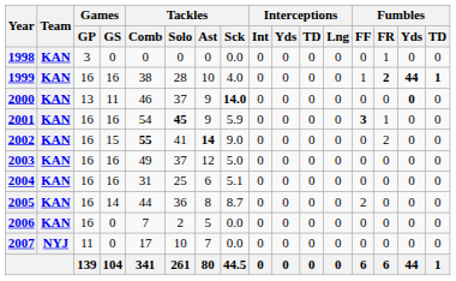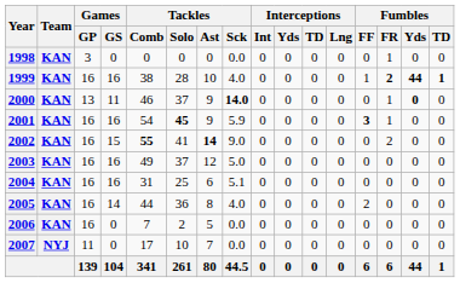2000 | Fumbles / FR: 0 -> 1
2005 | Tackles / Sck: 8.7 -> 4.0
